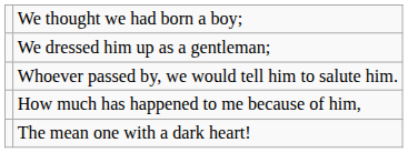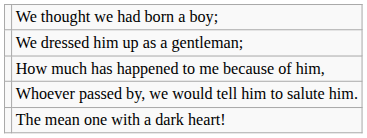rows swapped: Whoever passed by, we would tell him to salute him. <-> How much has happened to me because of him,
